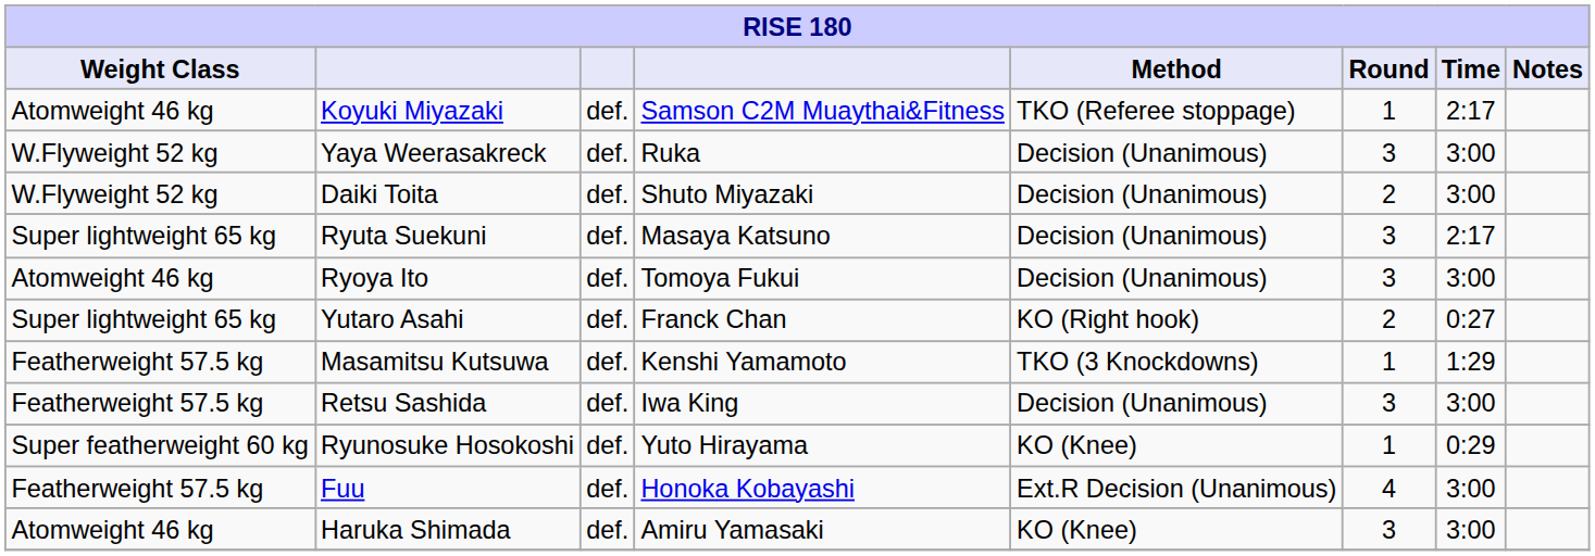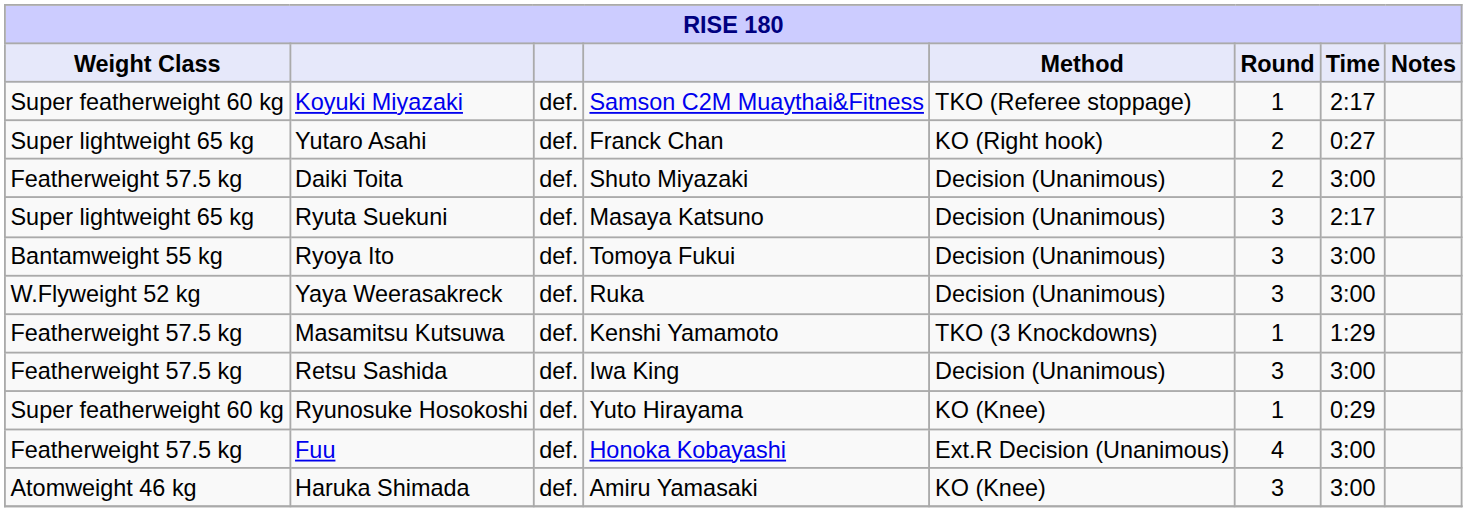Koyuki Miyazaki | Weight Class: Atomweight 46 kg -> Super featherweight 60 kg
rows swapped: Yutaro Asahi <-> Yaya Weerasakreck
Daiki Toita | Weight Class: W.Flyweight 52 kg -> Featherweight 57.5 kg
Ryoya Ito | Weight Class: Atomweight 46 kg -> Bantamweight 55 kg
